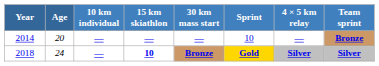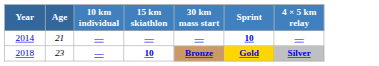- column: Team sprint | Bronze | Silver
2014 | Age: 20 -> 21
2014 | Sprint: normal -> bold
2018 | Age: 24 -> 23
